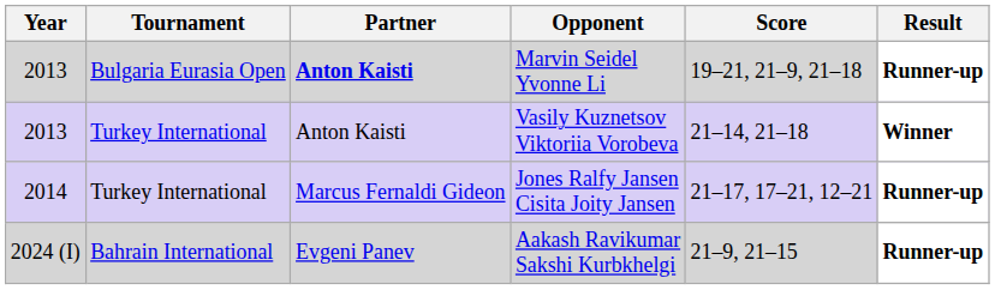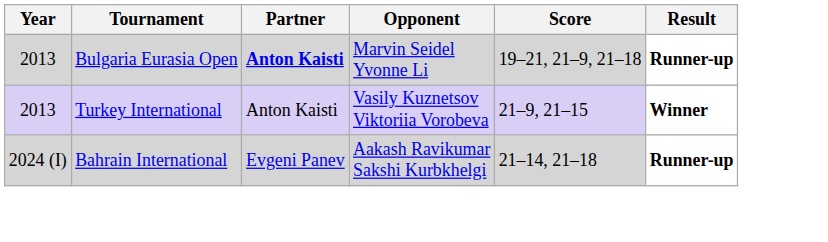Vasily Kuznetsov Viktoriia Vorobeva | Score: 21–14, 21–18 -> 21–9, 21–15
- row: 2014 | Turkey International | Marcus Fernaldi Gideon | Jones Ralfy Jansen Cisita Joity Jansen | 21–17, 17–21, 12–21 | Runner-up
Aakash Ravikumar Sakshi Kurbkhelgi | Score: 21–9, 21–15 -> 21–14, 21–18
